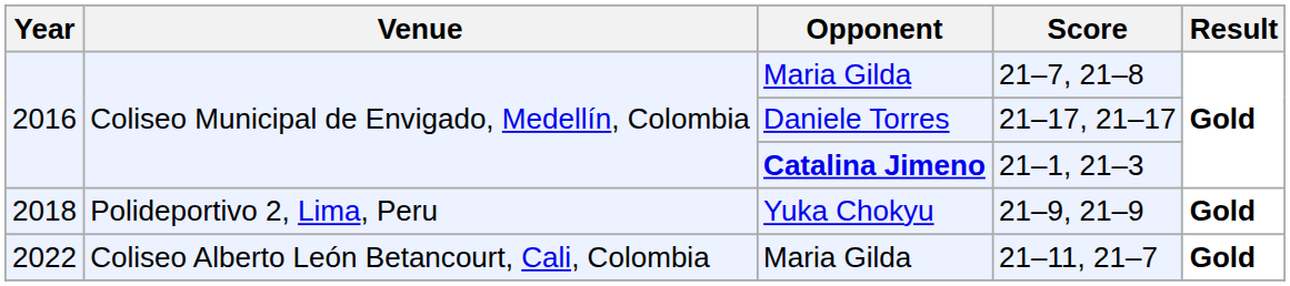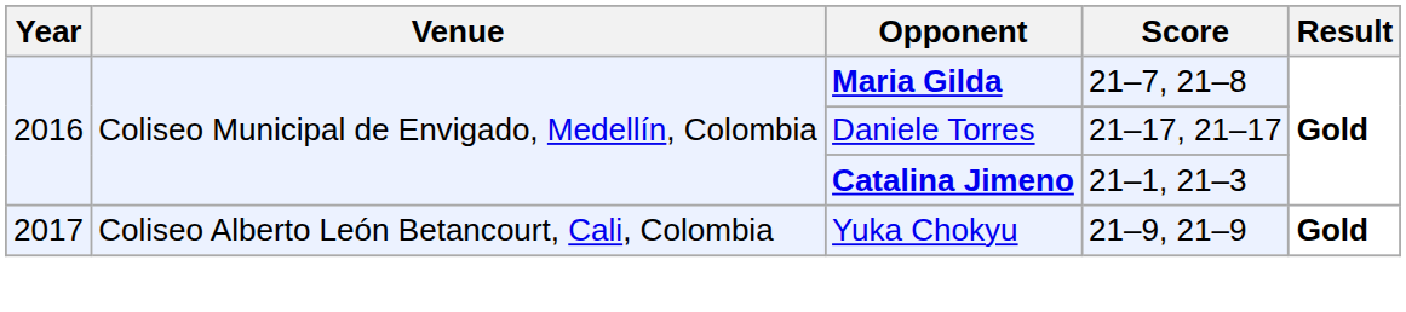21–7, 21–8 | Opponent: normal -> bold
21–9, 21–9 | Year: 2018 -> 2017
21–9, 21–9 | Venue: Polideportivo 2, Lima, Peru -> Coliseo Alberto León Betancourt, Cali, Colombia
- row: 2022 | Coliseo Alberto León Betancourt, Cali, Colombia | Maria Gilda | 21–11, 21–7 | Gold
